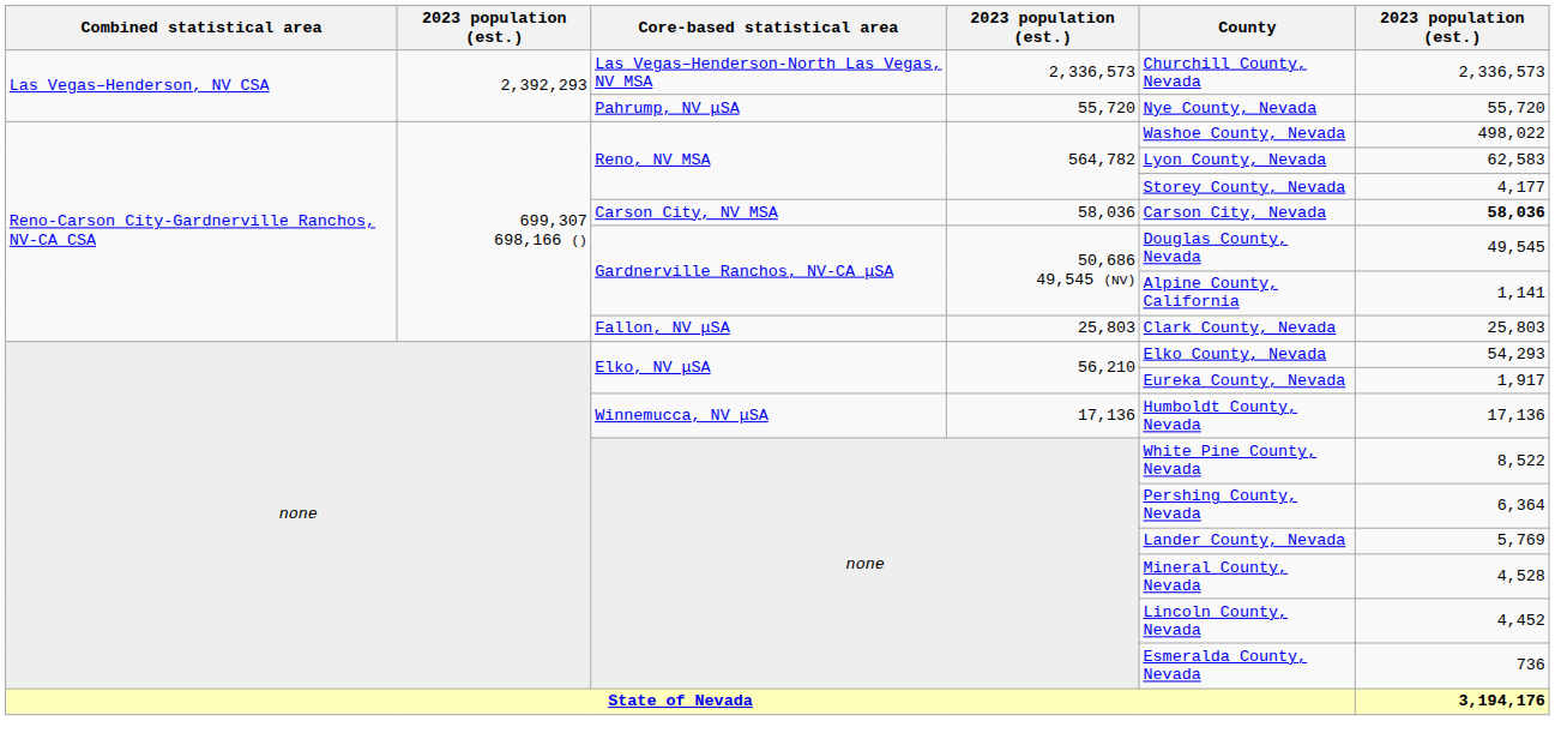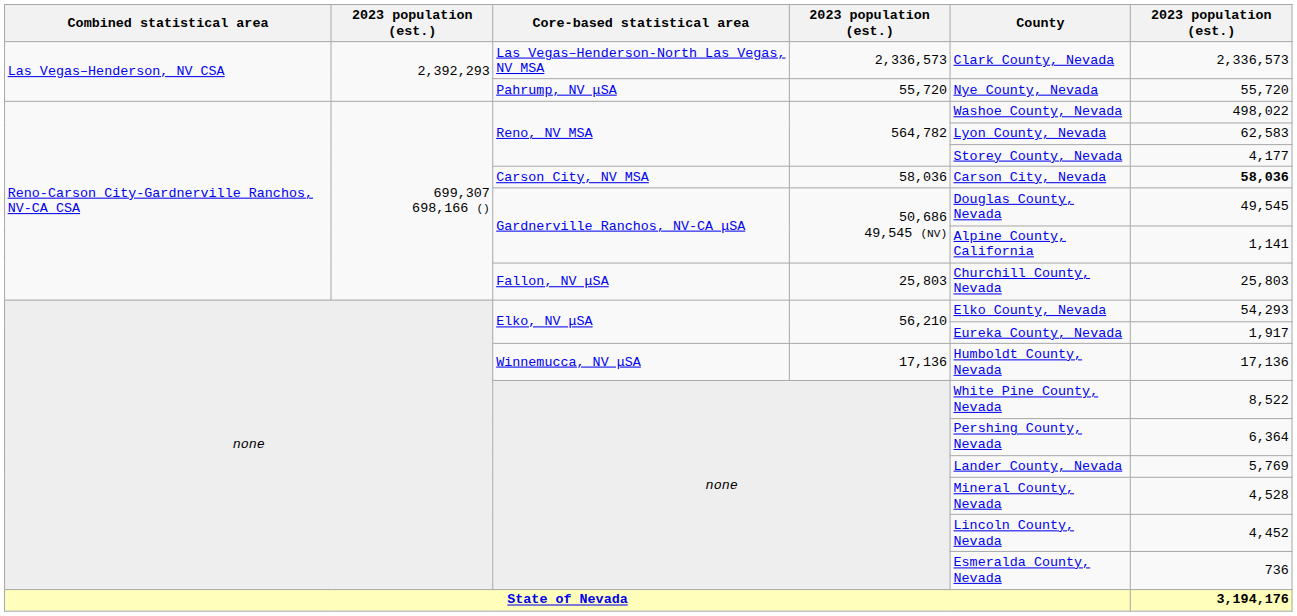Las Vegas–Henderson-North Las Vegas, NV MSA | County: Churchill County, Nevada -> Clark County, Nevada
Fallon, NV μSA | County: Clark County, Nevada -> Churchill County, Nevada
